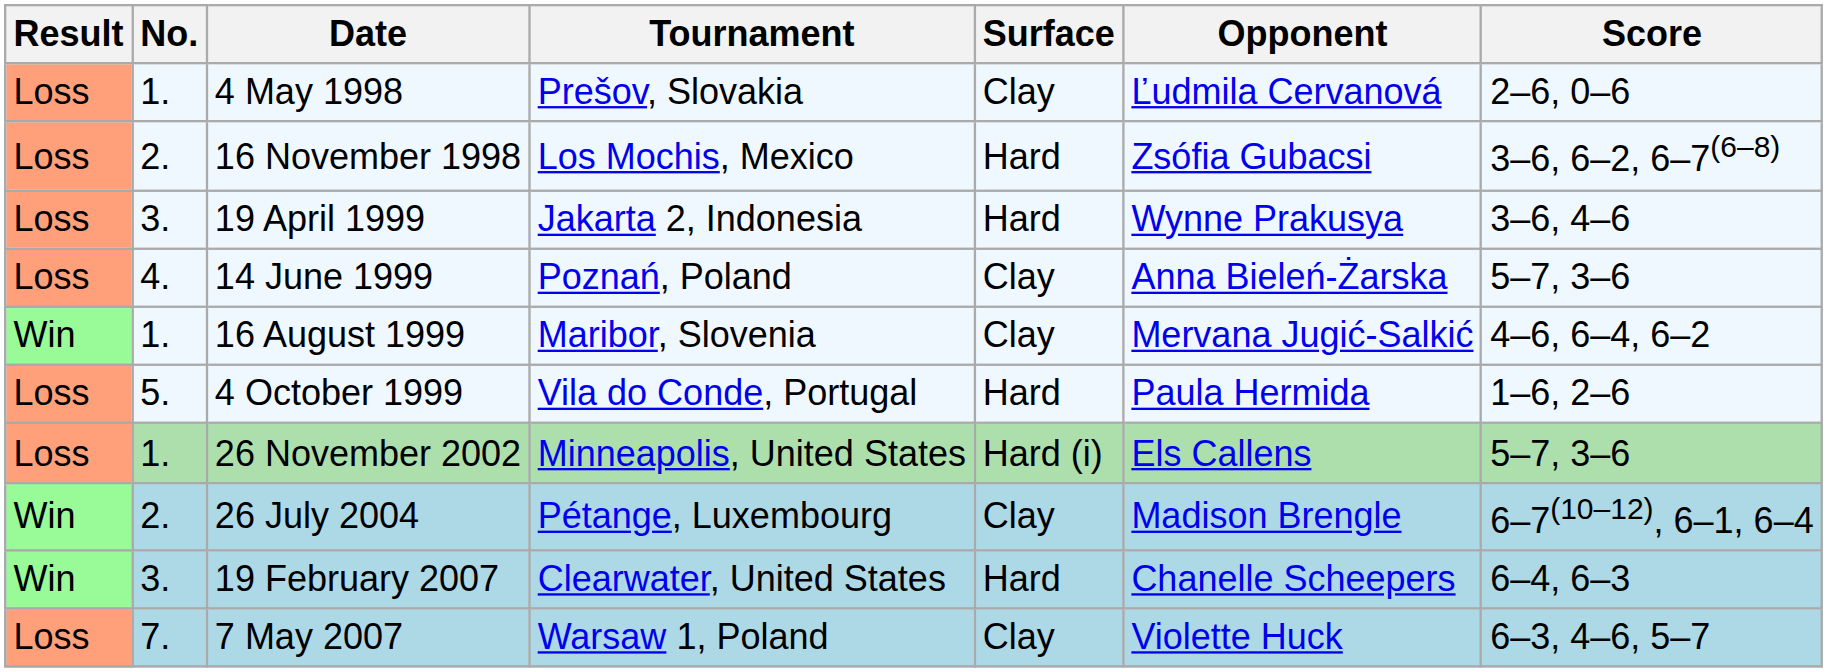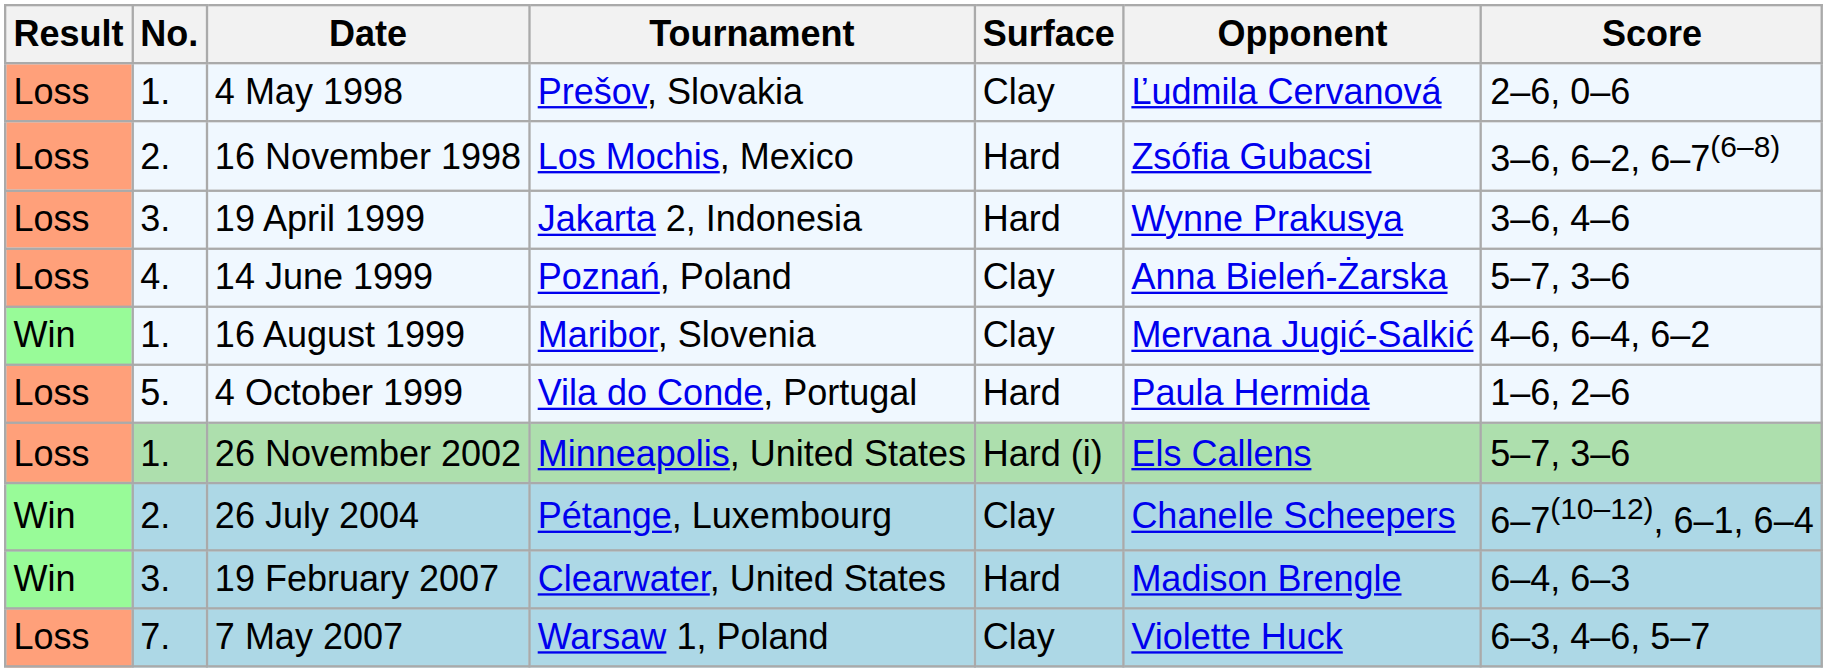26 July 2004 | Opponent: Madison Brengle -> Chanelle Scheepers
19 February 2007 | Opponent: Chanelle Scheepers -> Madison Brengle
